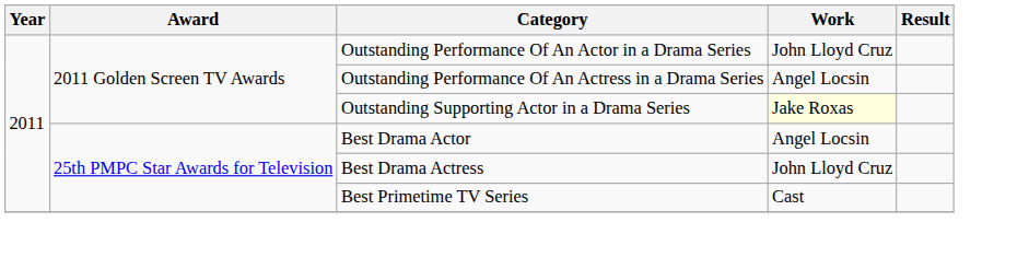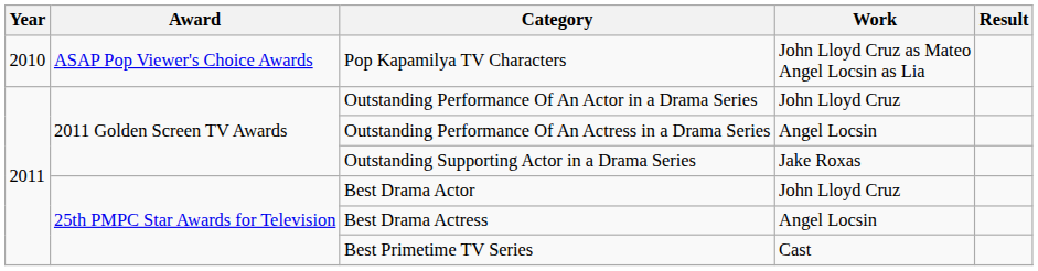+ row: 2010 | ASAP Pop Viewer's Choice Awards | Pop Kapamilya TV Characters | John Lloyd Cruz as Mateo Angel Locsin as Lia
Outstanding Supporting Actor in a Drama Series | Work: lightyellow background -> no background
Best Drama Actor | Work: Angel Locsin -> John Lloyd Cruz
Best Drama Actress | Work: John Lloyd Cruz -> Angel Locsin
